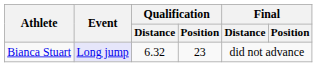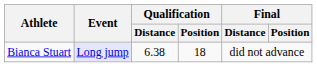Bianca Stuart | Qualification / Distance: 6.32 -> 6.38
Bianca Stuart | Qualification / Position: 23 -> 18
